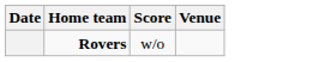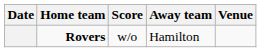+ column: Away team | Hamilton
